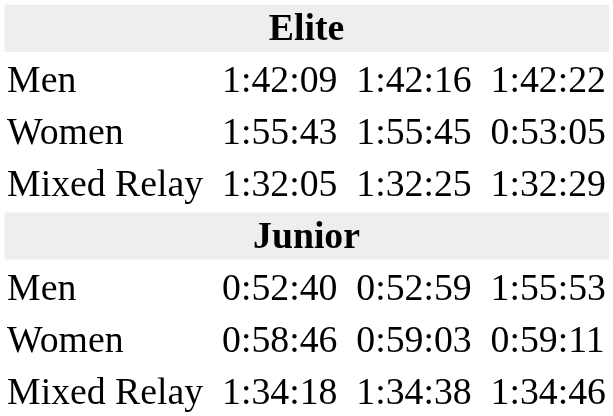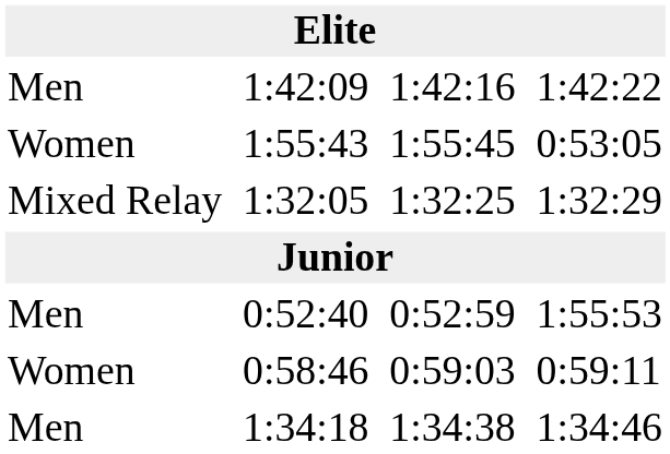1:34:18 | column 1: Mixed Relay -> Men
